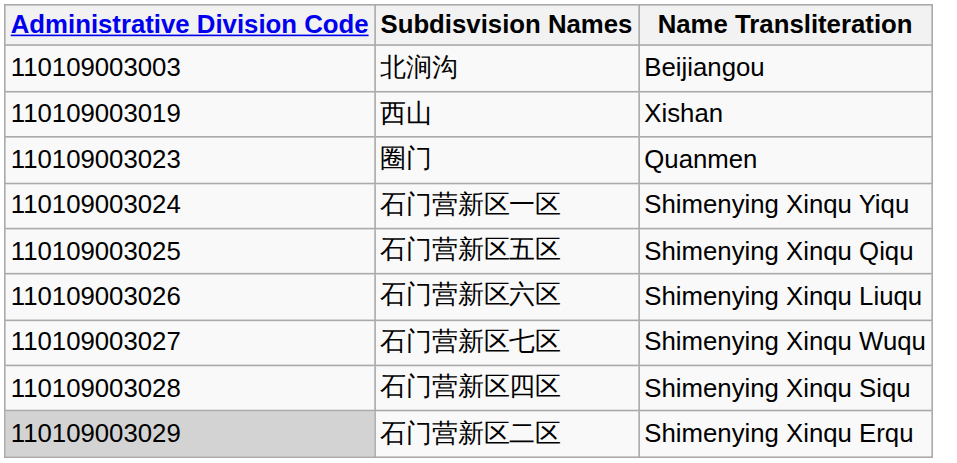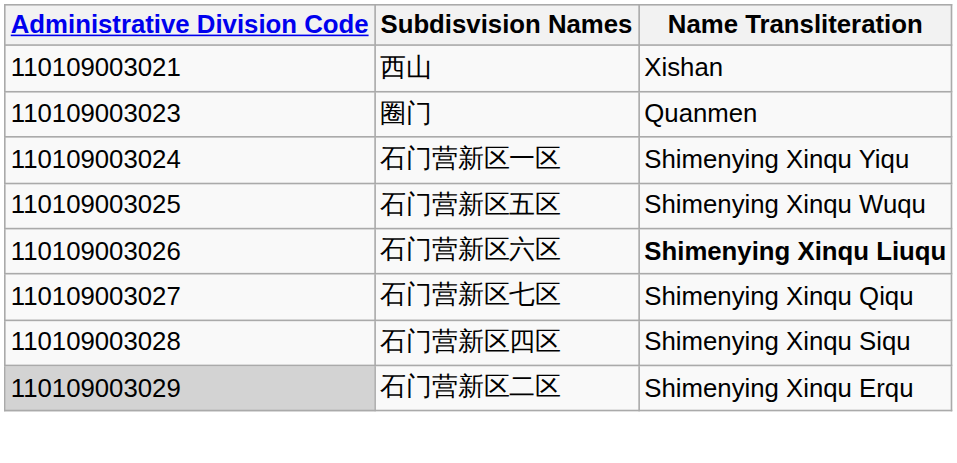- row: 110109003003 | 北涧沟 | Beijiangou
西山 | Administrative Division Code: 110109003019 -> 110109003021
石门营新区五区 | Name Transliteration: Shimenying Xinqu Qiqu -> Shimenying Xinqu Wuqu
石门营新区六区 | Name Transliteration: normal -> bold
石门营新区七区 | Name Transliteration: Shimenying Xinqu Wuqu -> Shimenying Xinqu Qiqu
